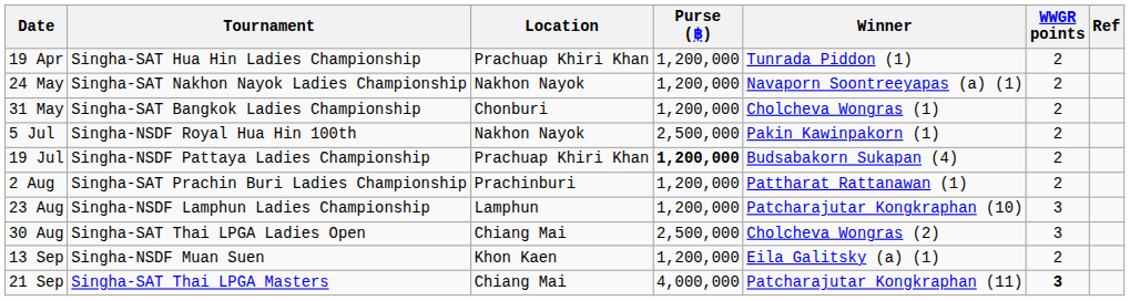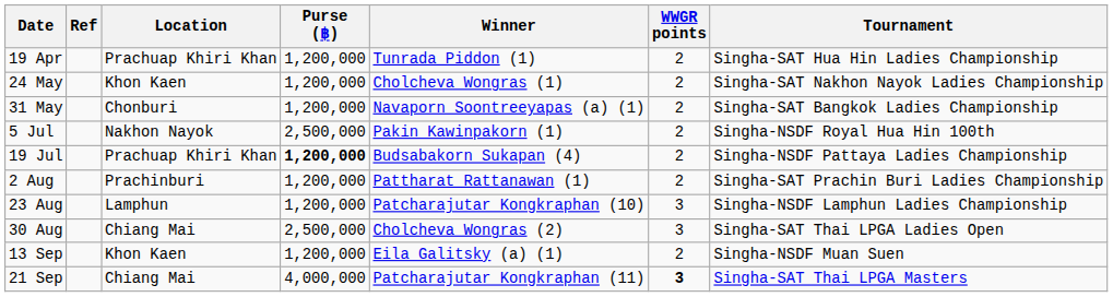columns swapped: Tournament <-> Ref
24 May | Location: Nakhon Nayok -> Khon Kaen
24 May | Winner: Navaporn Soontreeyapas (a) (1) -> Cholcheva Wongras (1)
31 May | Winner: Cholcheva Wongras (1) -> Navaporn Soontreeyapas (a) (1)
